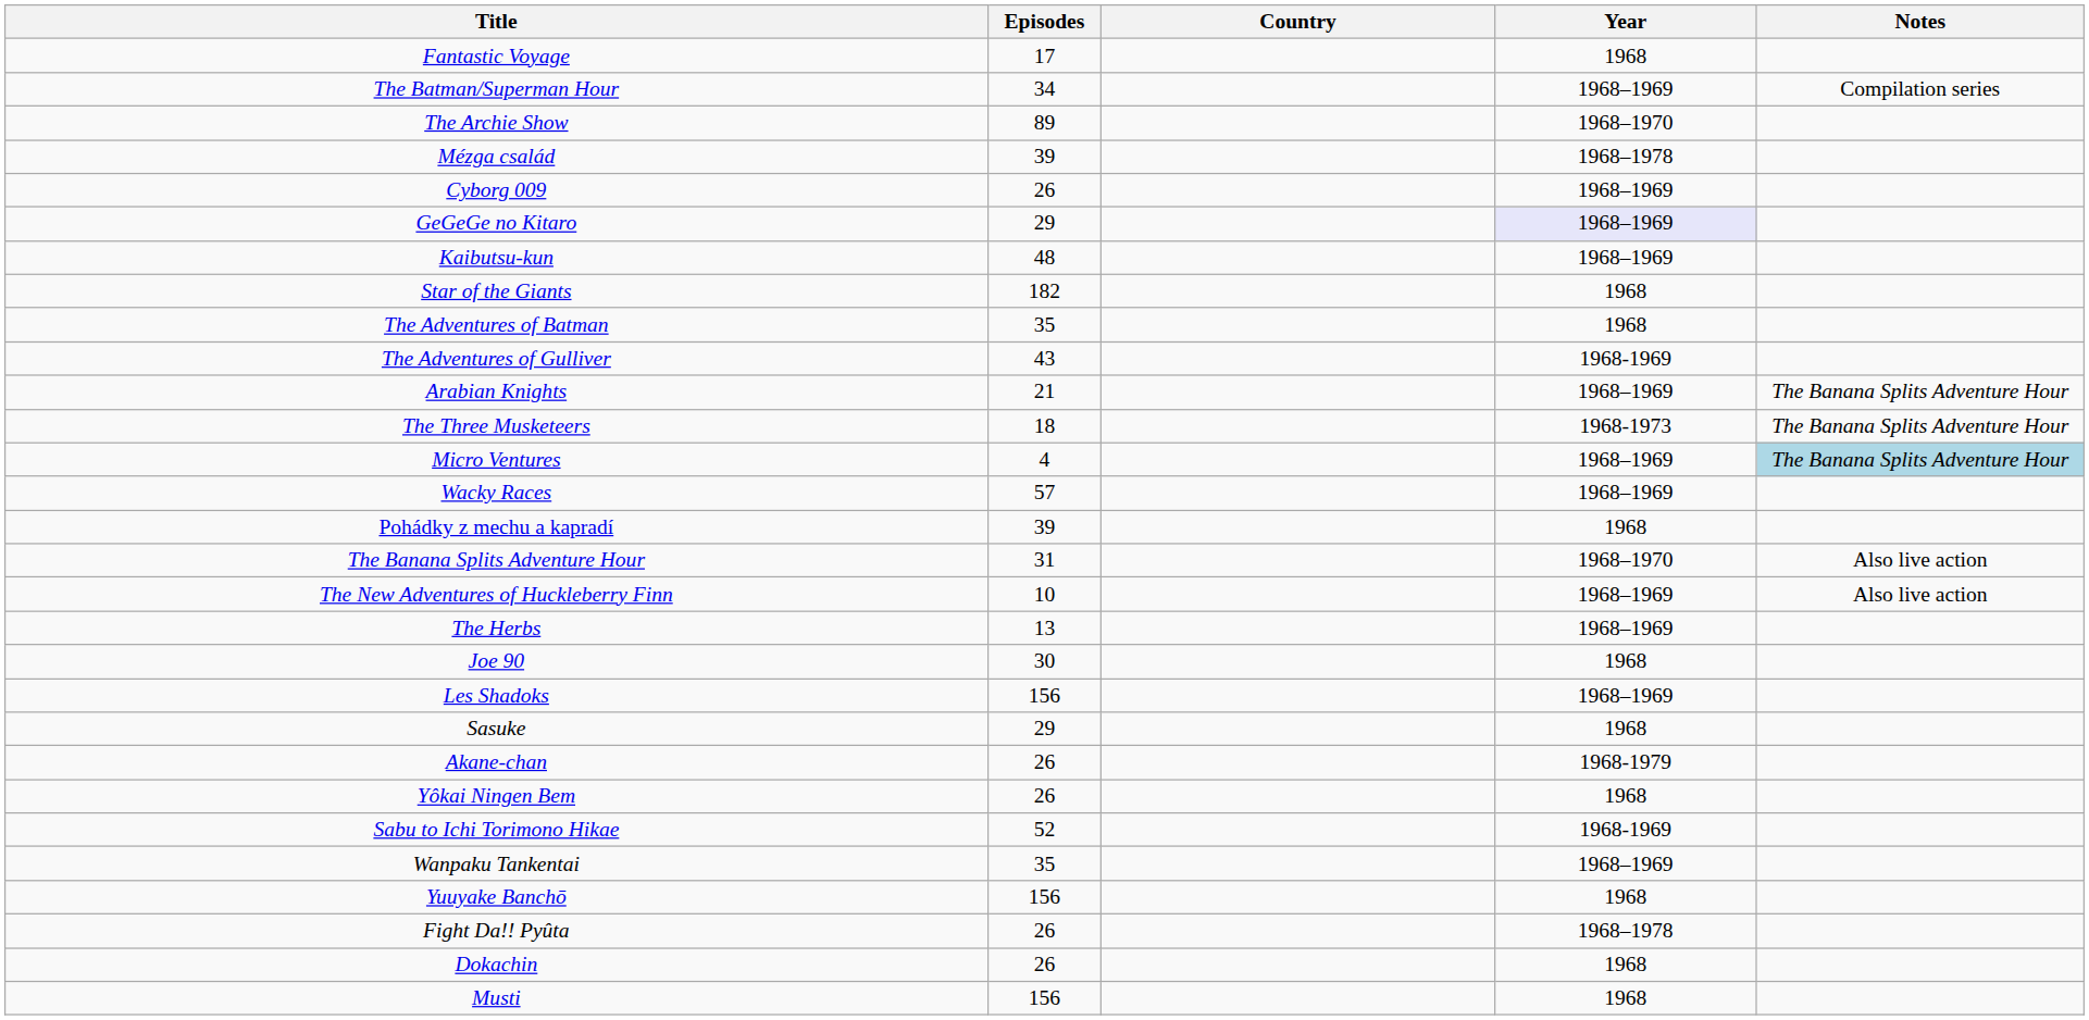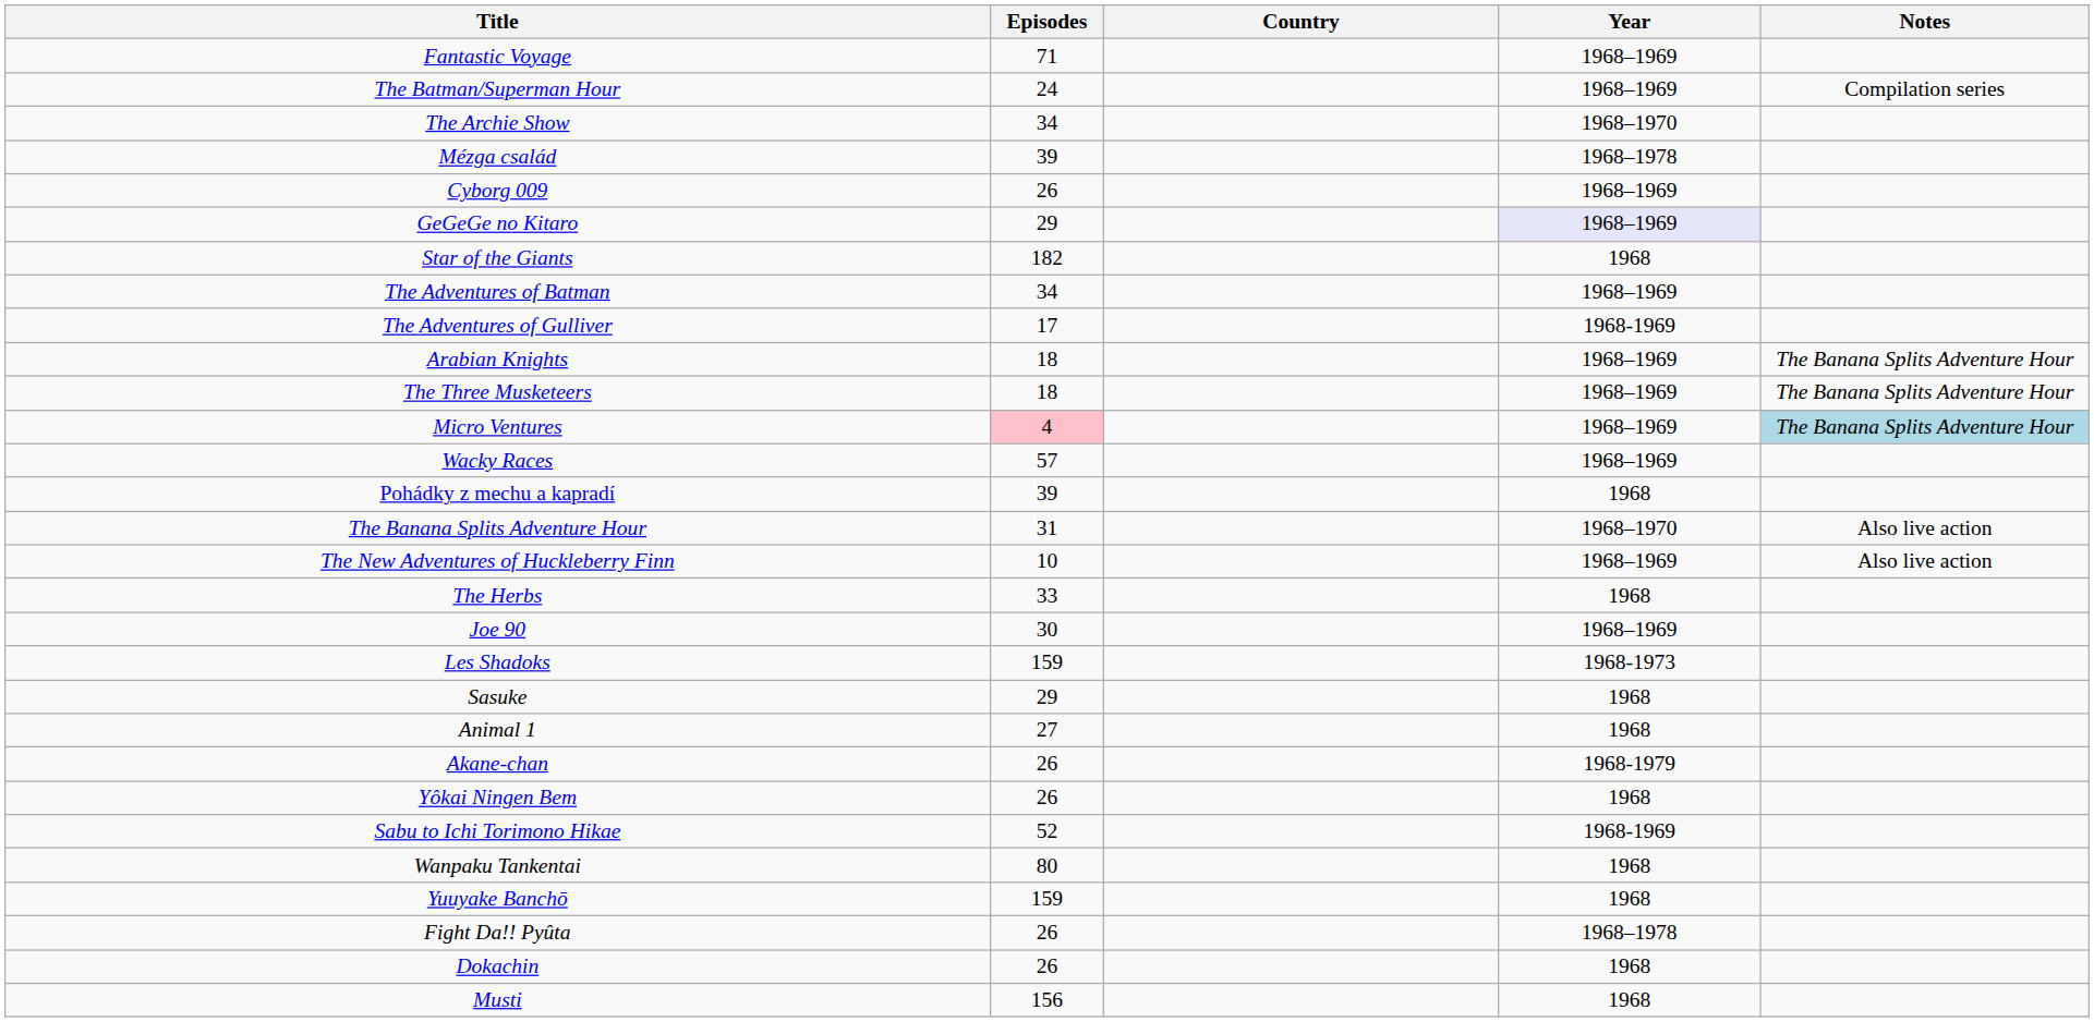Fantastic Voyage | Episodes: 17 -> 71
Fantastic Voyage | Year: 1968 -> 1968–1969
The Batman/Superman Hour | Episodes: 34 -> 24
The Archie Show | Episodes: 89 -> 34
- row: Kaibutsu-kun | 48 | 1968–1969
The Adventures of Batman | Episodes: 35 -> 34
The Adventures of Batman | Year: 1968 -> 1968–1969
The Adventures of Gulliver | Episodes: 43 -> 17
Arabian Knights | Episodes: 21 -> 18
The Three Musketeers | Year: 1968-1973 -> 1968–1969
Micro Ventures | Episodes: no background -> pink background
The Herbs | Episodes: 13 -> 33
The Herbs | Year: 1968–1969 -> 1968
Joe 90 | Year: 1968 -> 1968–1969
Les Shadoks | Episodes: 156 -> 159
Les Shadoks | Year: 1968–1969 -> 1968-1973
+ row: Animal 1 | 27 | 1968
Wanpaku Tankentai | Episodes: 35 -> 80
Wanpaku Tankentai | Year: 1968–1969 -> 1968
Yuuyake Banchō | Episodes: 156 -> 159
